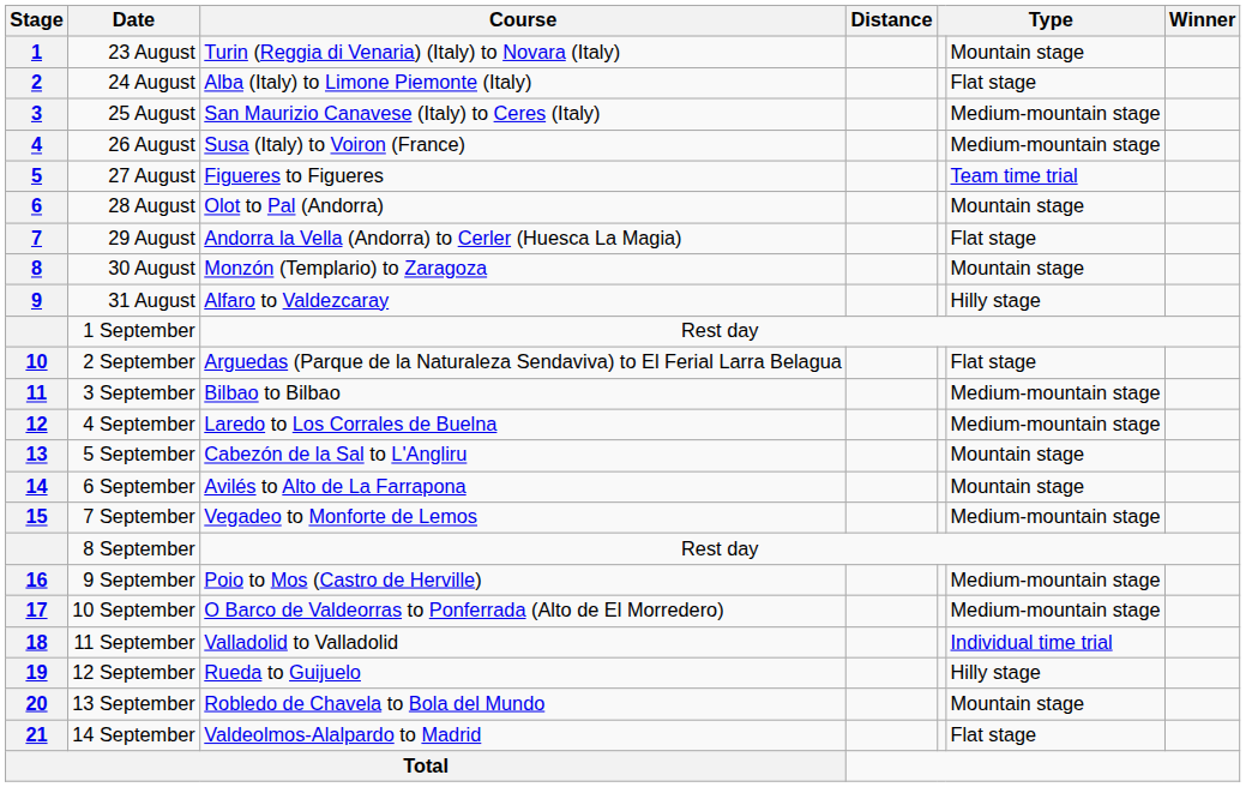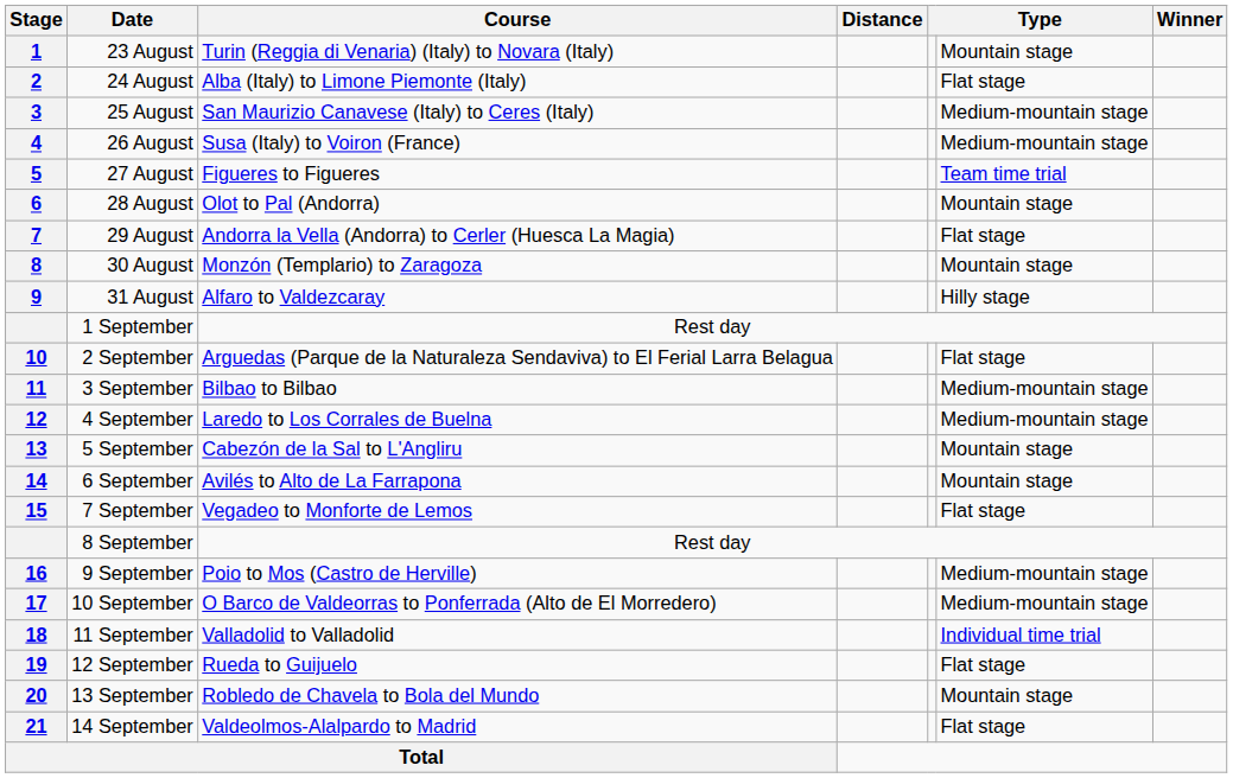7 September | column 6: Medium-mountain stage -> Flat stage
12 September | column 6: Hilly stage -> Flat stage
